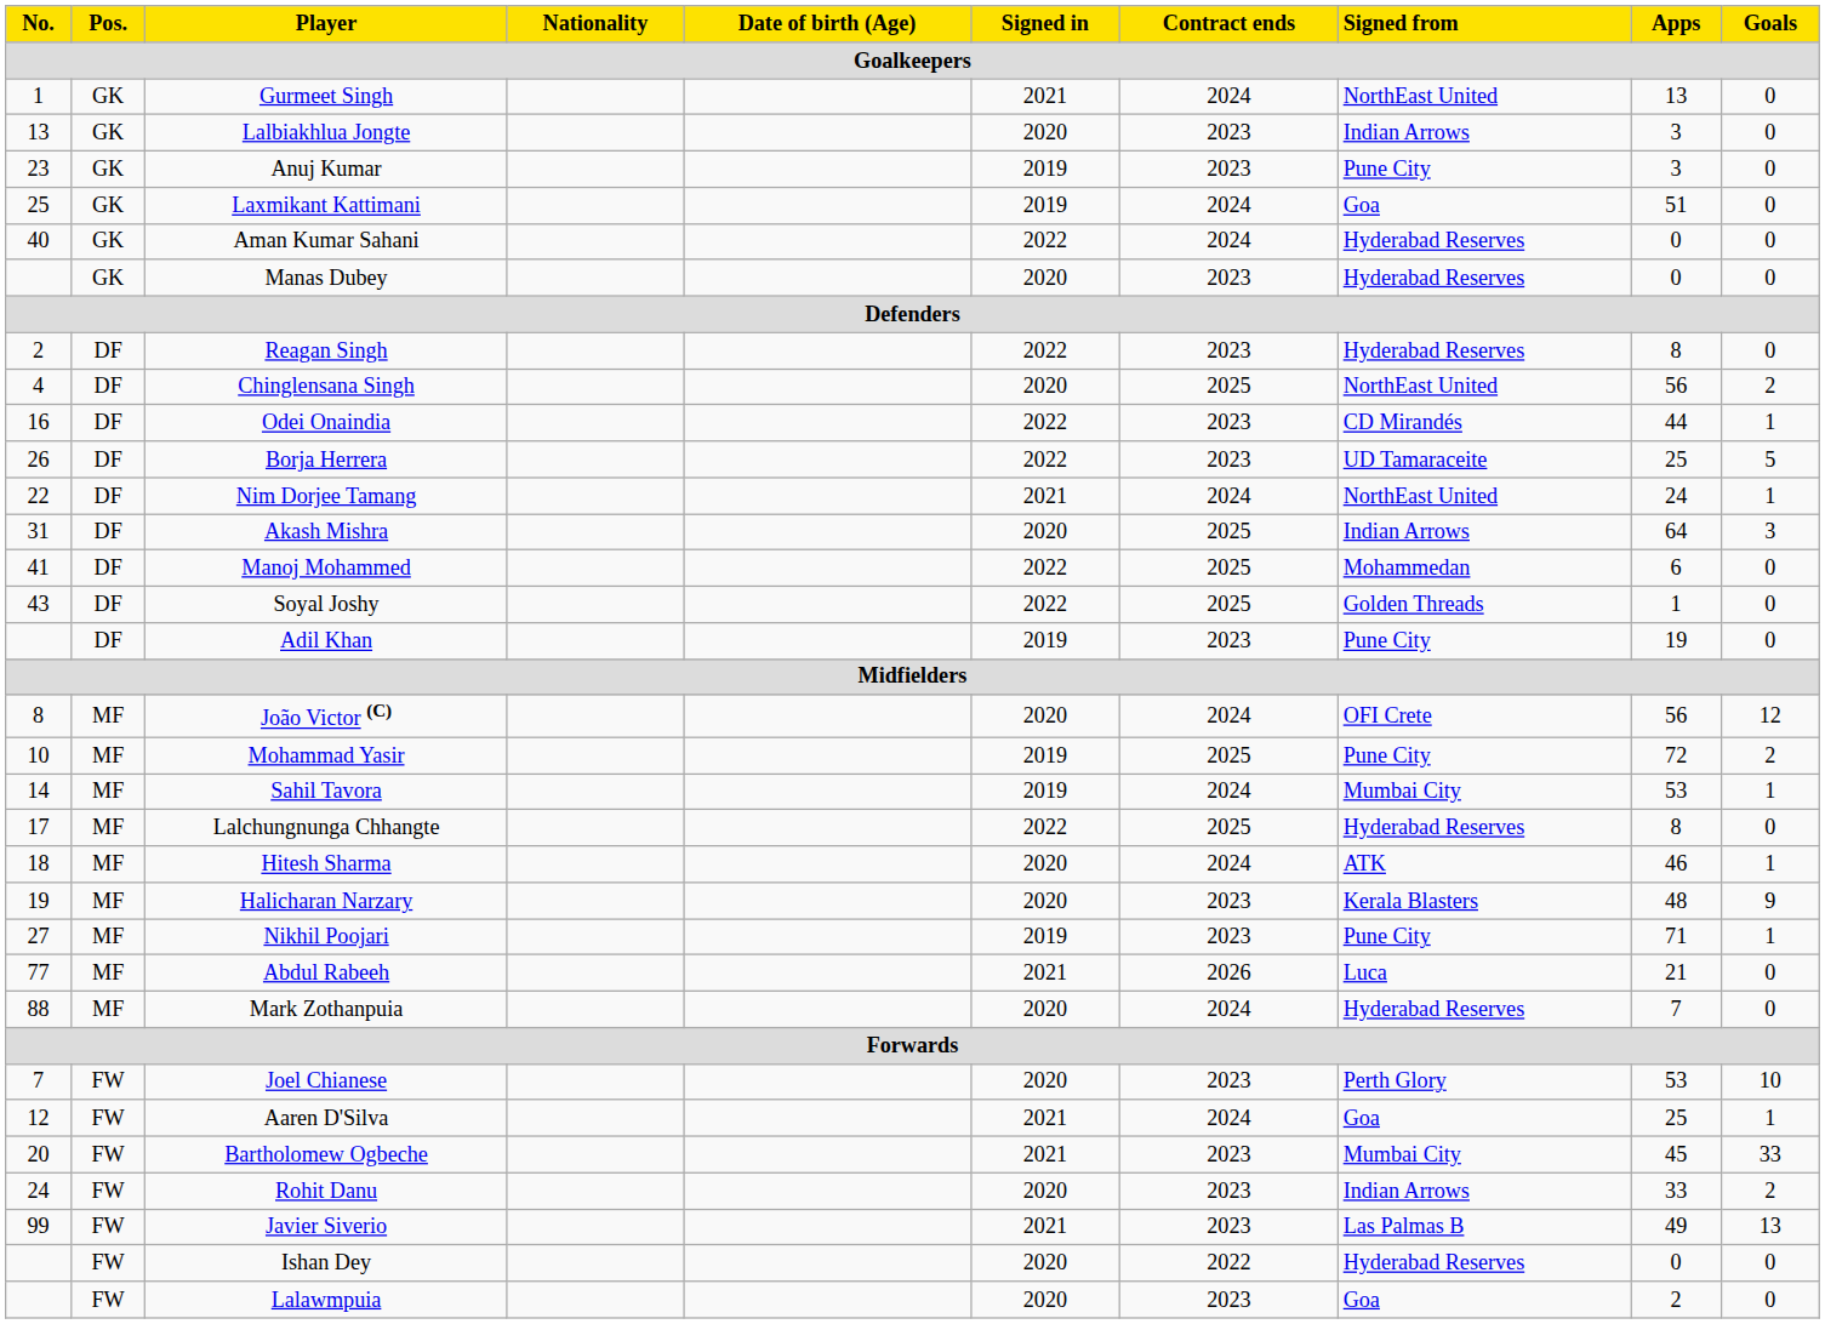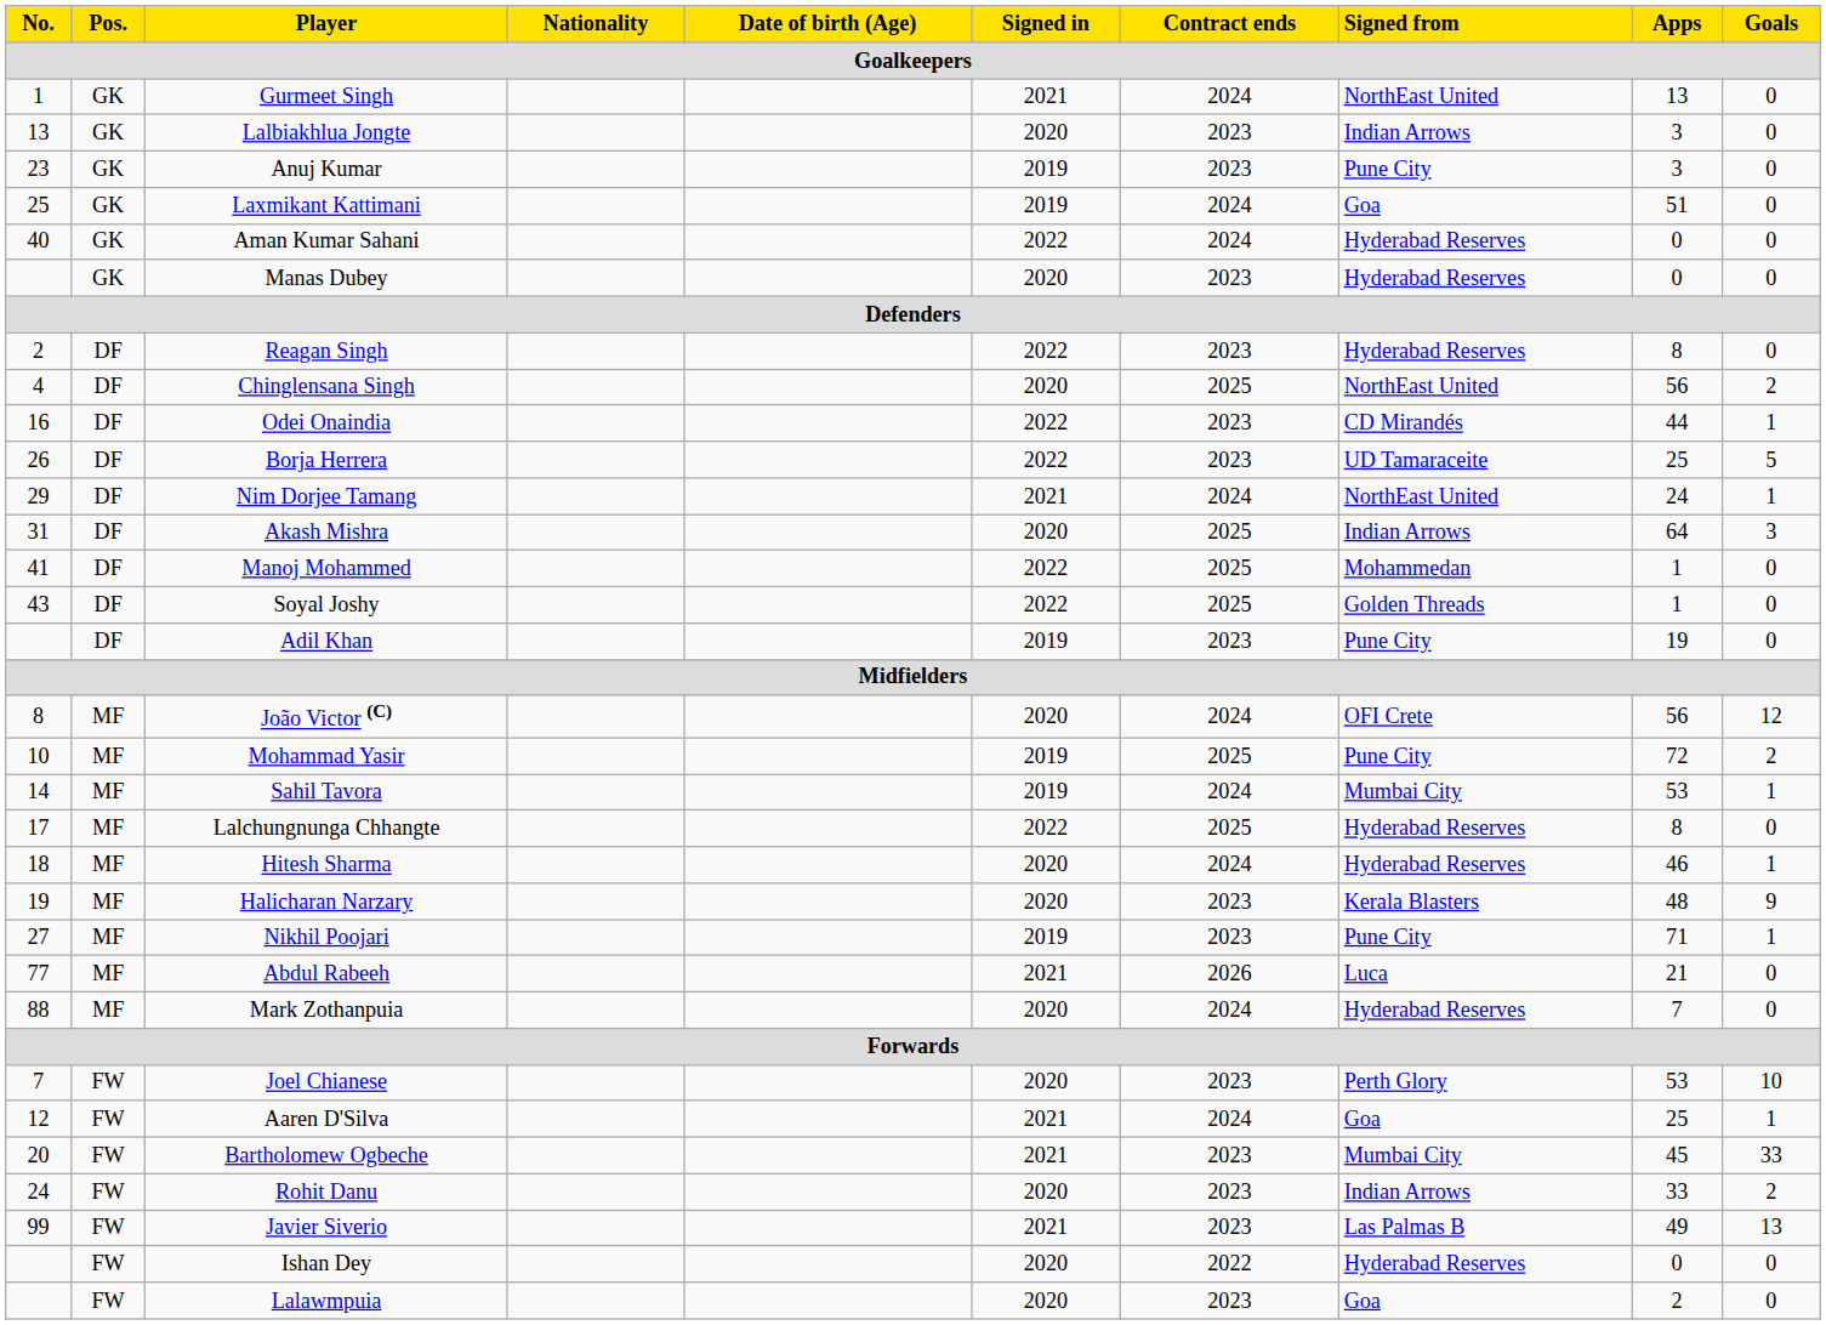Nim Dorjee Tamang | No.: 22 -> 29
Manoj Mohammed | Apps: 6 -> 1
Hitesh Sharma | Signed from: ATK -> Hyderabad Reserves
